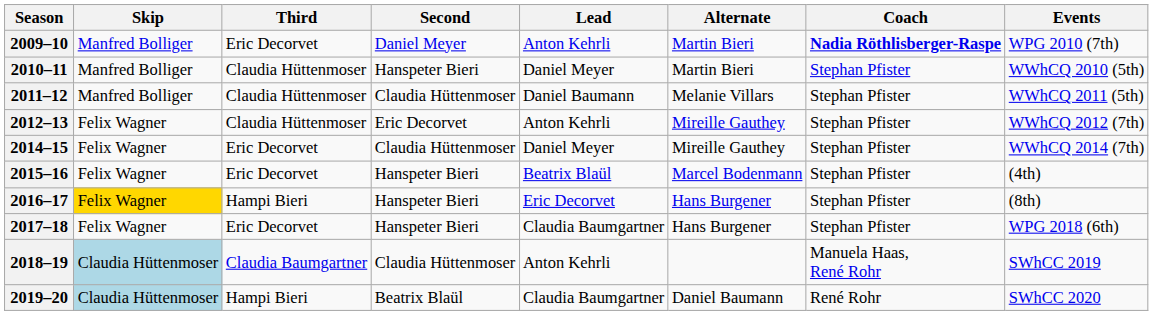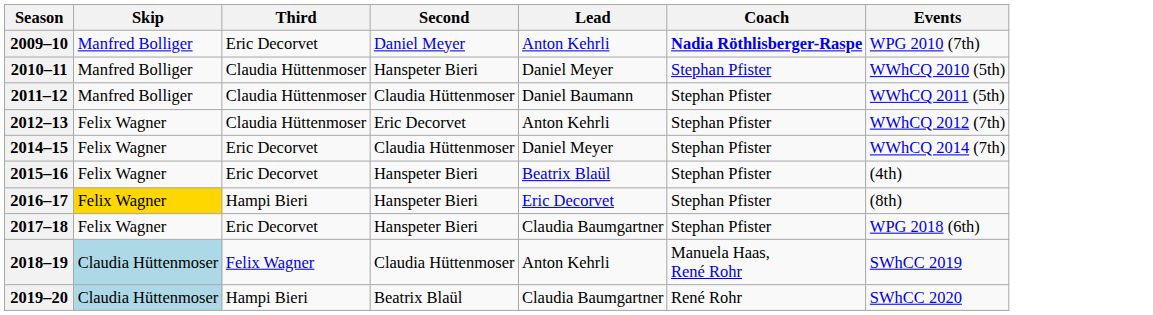- column: Alternate | Martin Bieri | Martin Bieri | Melanie Villars | Mireille Gauthey | Mireille Gauthey | Marcel Bodenmann | Hans Burgener | Hans Burgener | Daniel Baumann
2018–19 | Third: Claudia Baumgartner -> Felix Wagner
